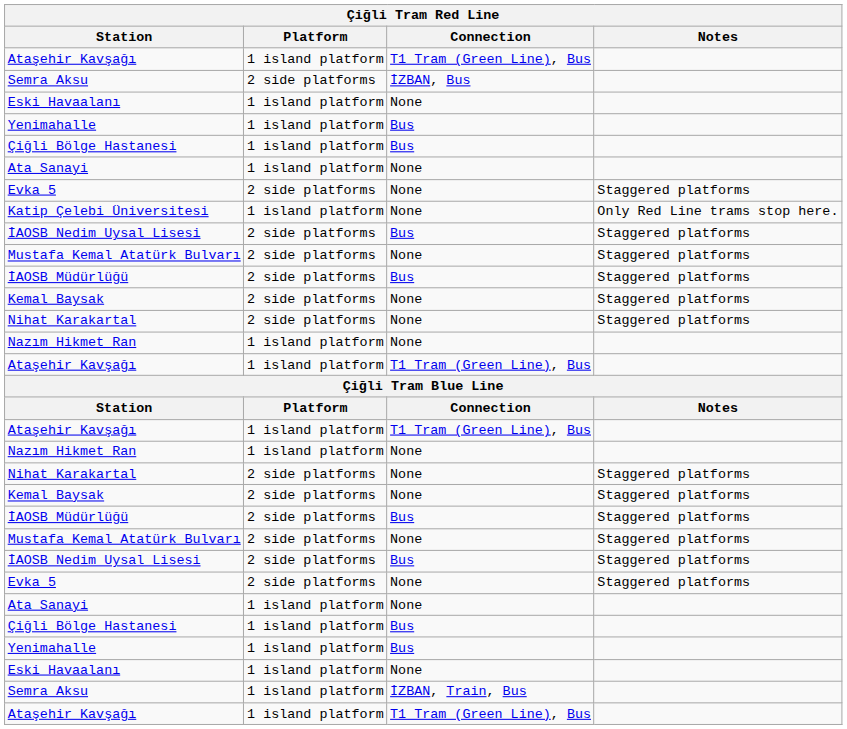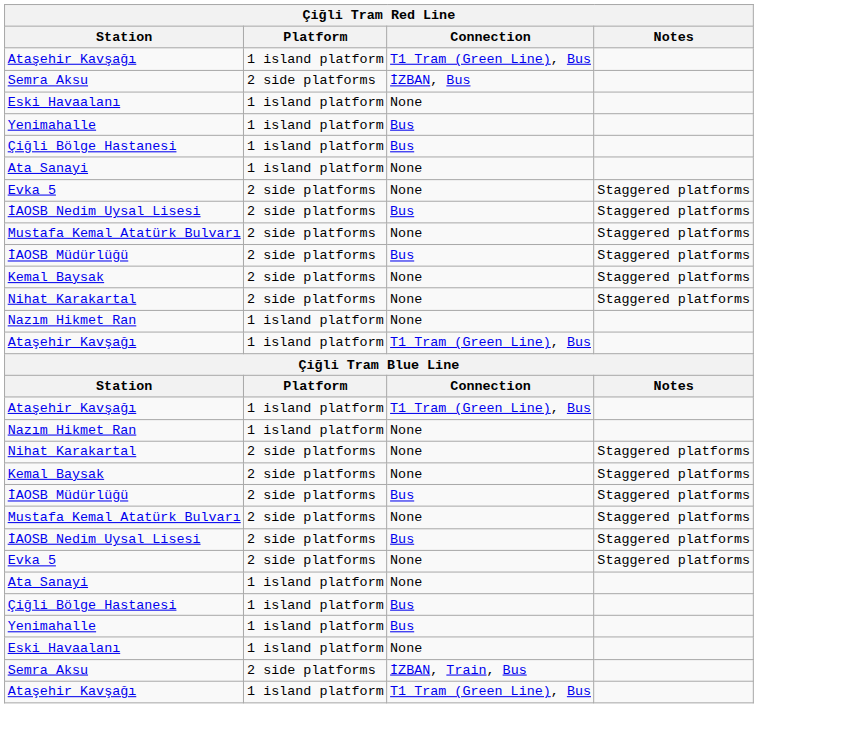- row: Katip Çelebi Üniversitesi | 1 island platform | None | Only Red Line trams stop here.
Semra Aksu / İZBAN, Train, Bus | Platform: 1 island platform -> 2 side platforms
